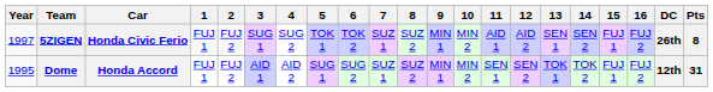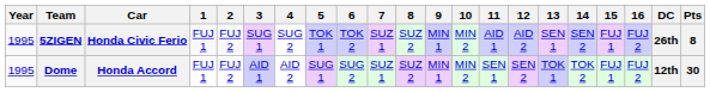5ZIGEN | Year: 1997 -> 1995
Dome | Pts: 31 -> 30
